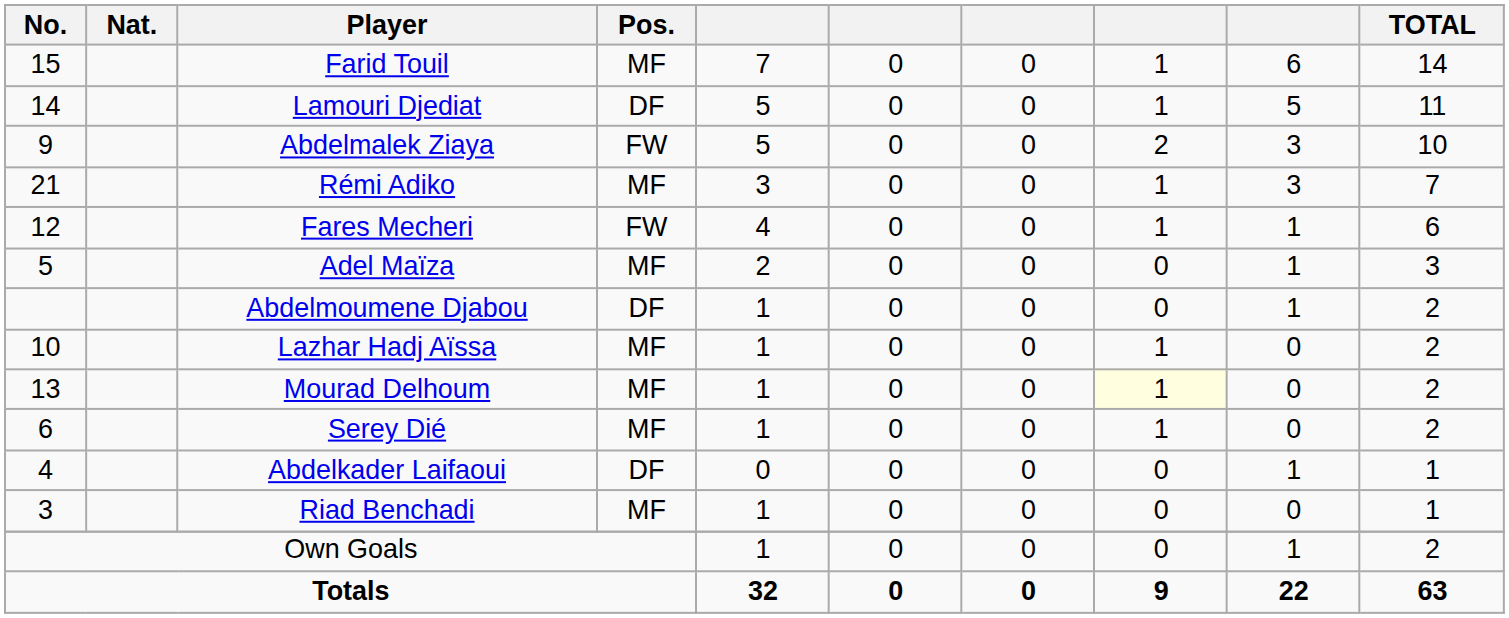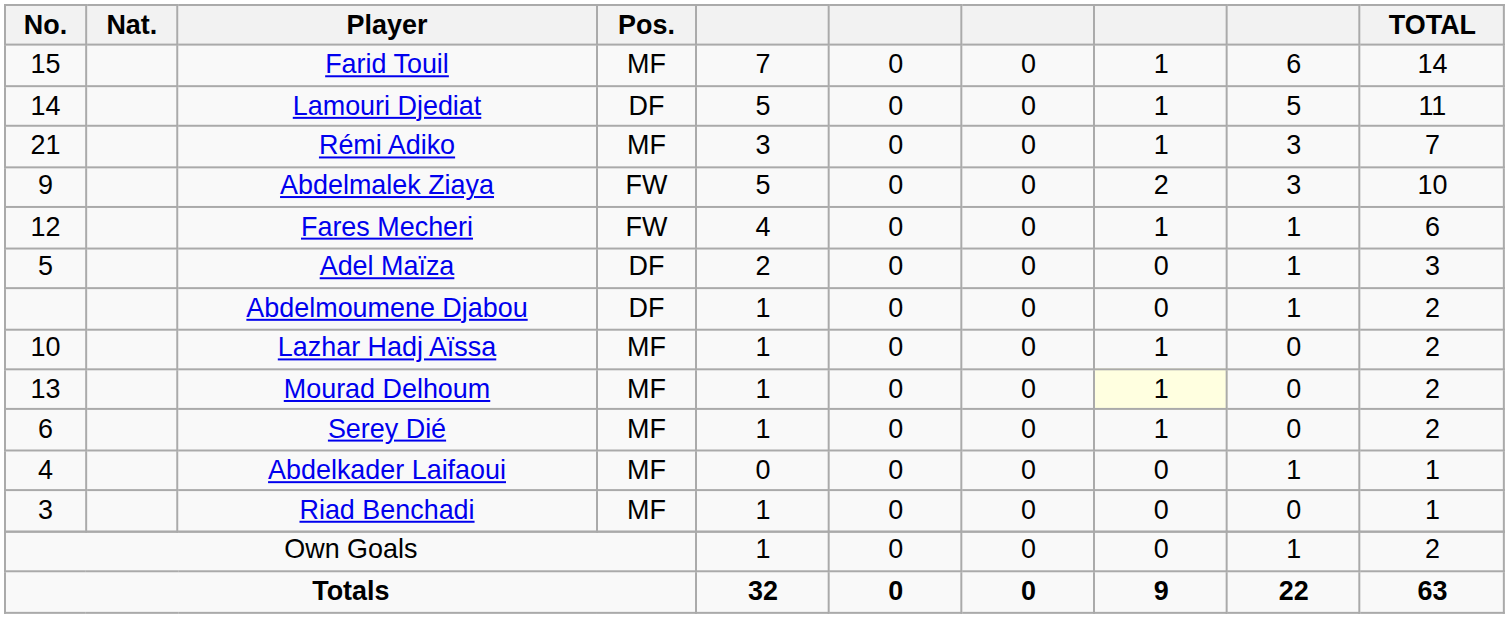rows swapped: Abdelmalek Ziaya <-> Rémi Adiko
Adel Maïza | Pos.: MF -> DF
Abdelkader Laifaoui | Pos.: DF -> MF
